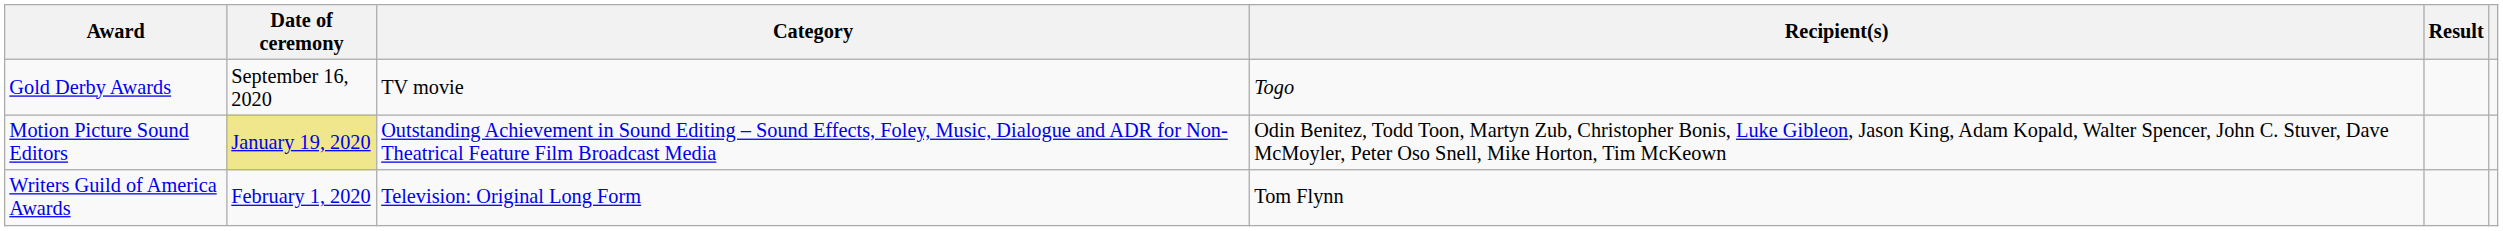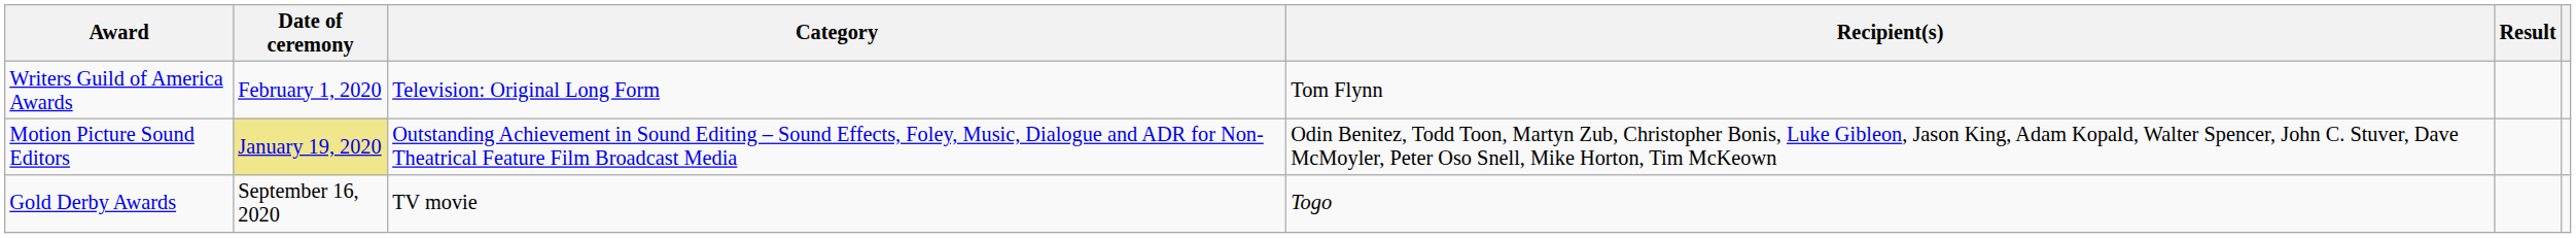rows swapped: Writers Guild of America Awards <-> Gold Derby Awards
